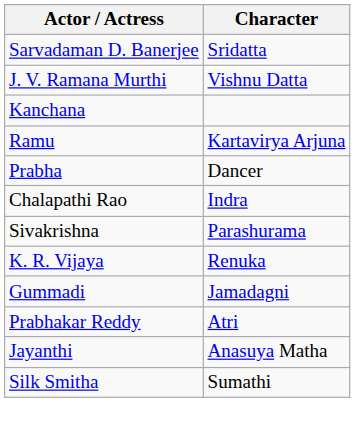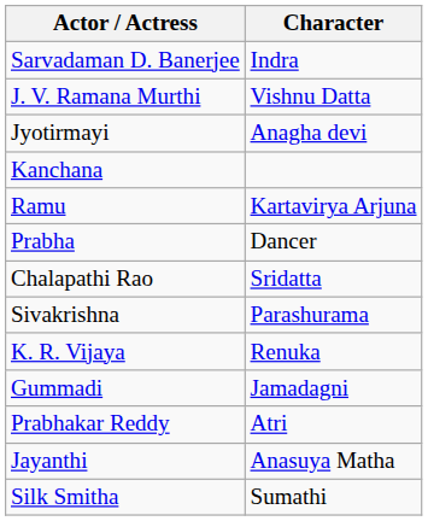Sarvadaman D. Banerjee | Character: Sridatta -> Indra
+ row: Jyotirmayi | Anagha devi
Chalapathi Rao | Character: Indra -> Sridatta
